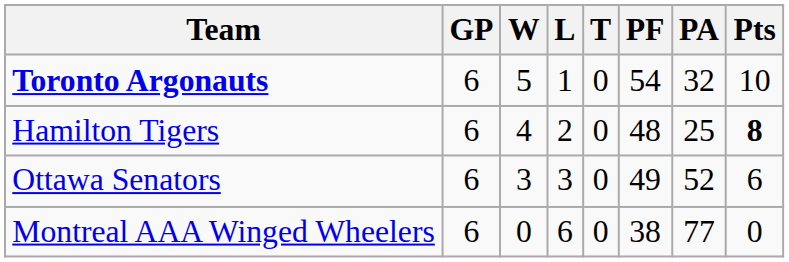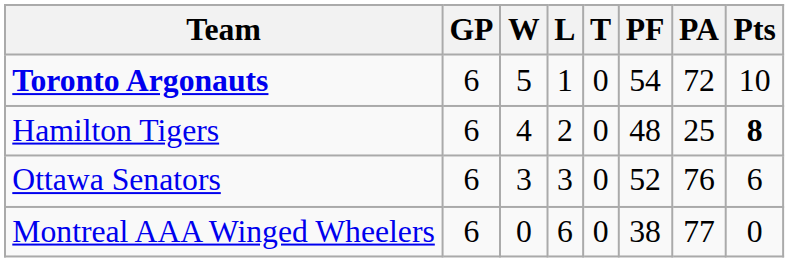Toronto Argonauts | PA: 32 -> 72
Ottawa Senators | PF: 49 -> 52
Ottawa Senators | PA: 52 -> 76
